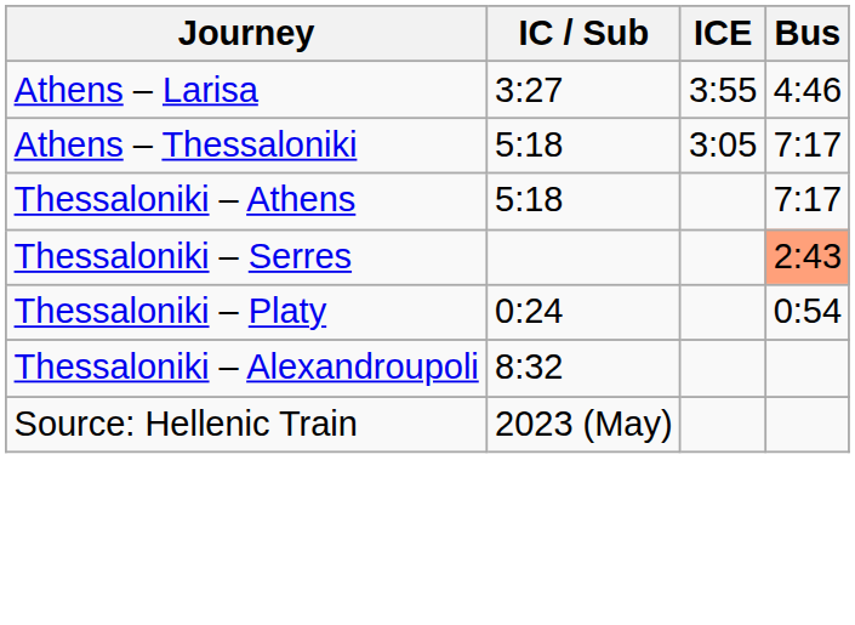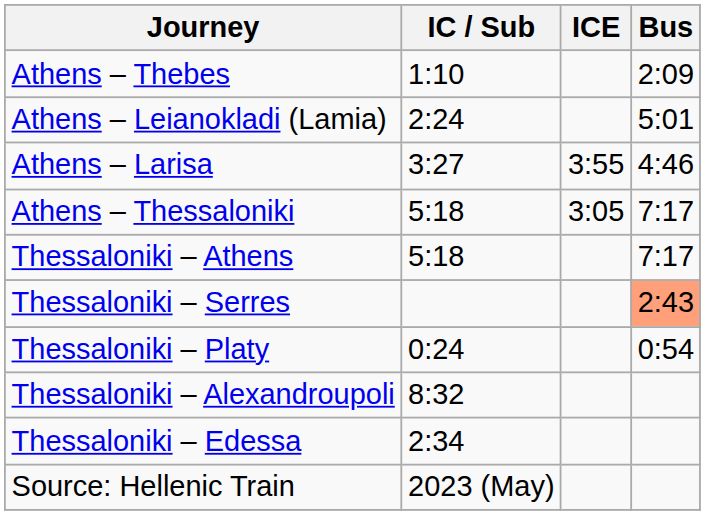+ row: Athens – Thebes | 1:10 | 2:09
+ row: Athens – Leianokladi (Lamia) | 2:24 | 5:01
+ row: Thessaloniki – Edessa | 2:34
